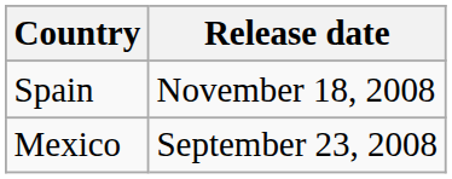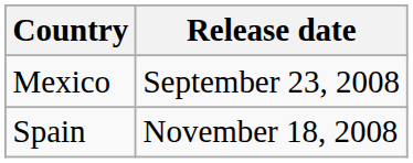rows swapped: Mexico <-> Spain
